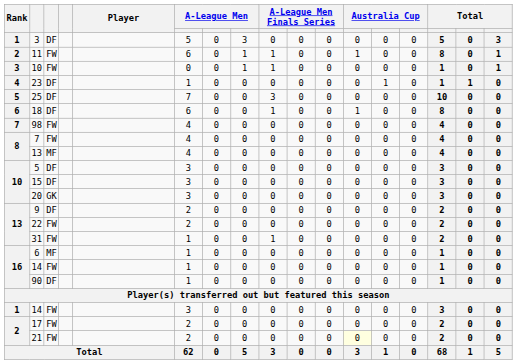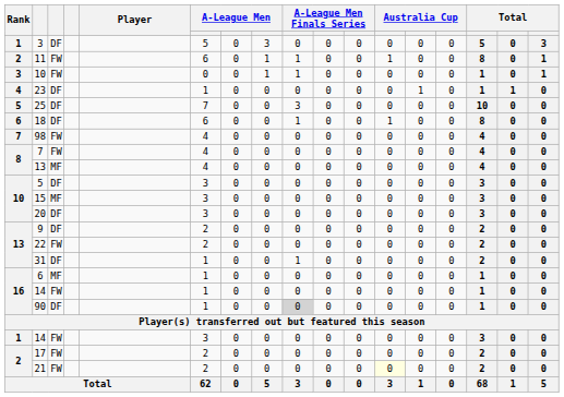15 | column 3: DF -> MF
20 | column 3: GK -> DF
31 | column 3: FW -> DF
90 | column 9: no background -> lightgrey background
